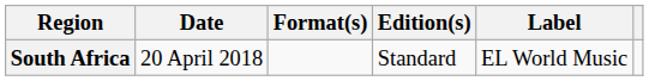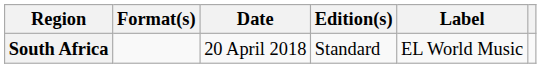columns swapped: Date <-> Format(s)
